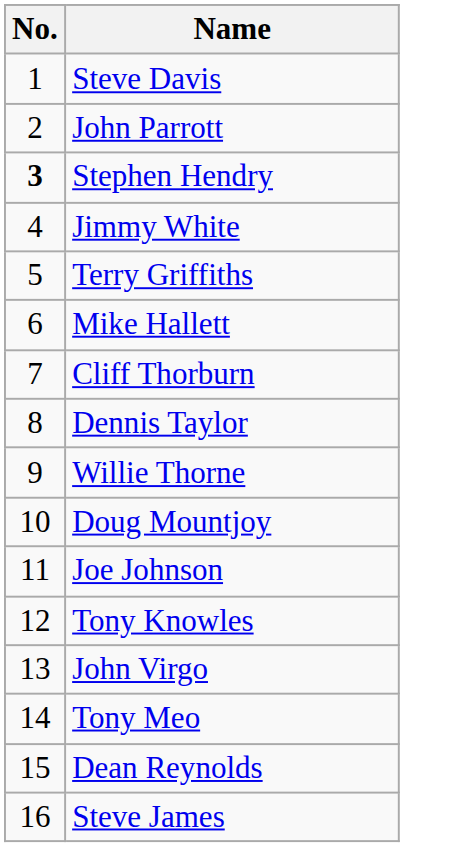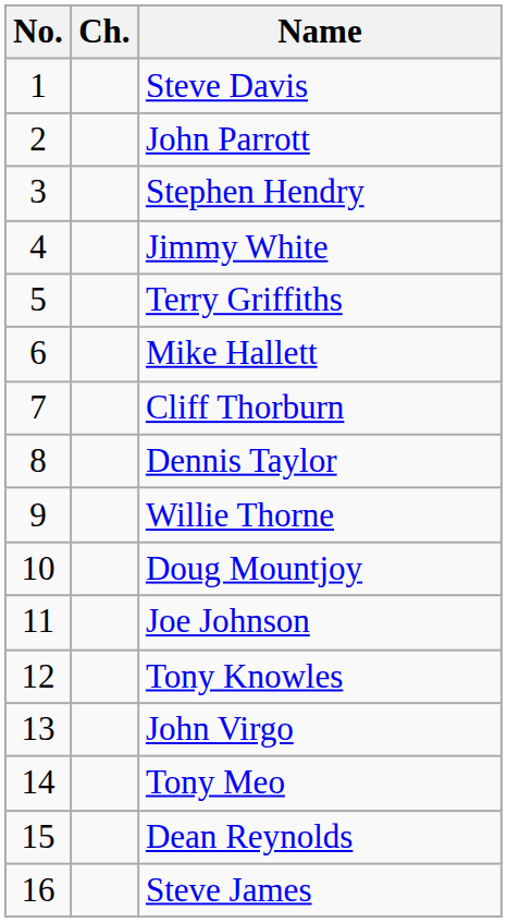+ column: Ch.
Stephen Hendry | No.: bold -> normal
